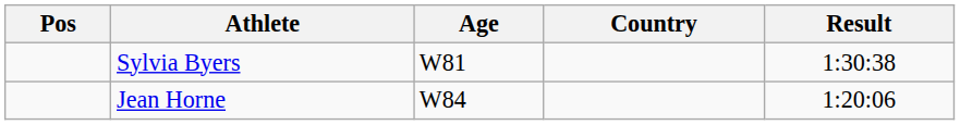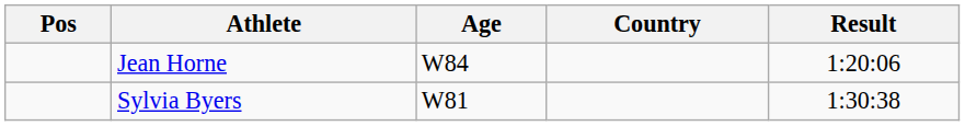rows swapped: Jean Horne <-> Sylvia Byers
